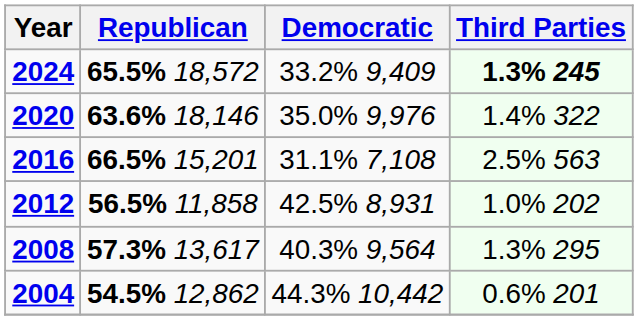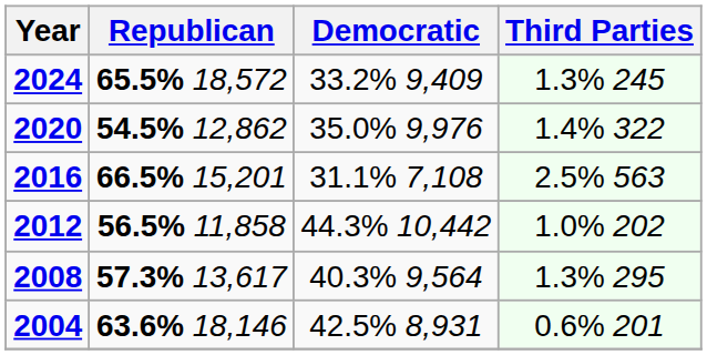2024 | Third Parties: bold -> normal
2020 | Republican: 63.6% 18,146 -> 54.5% 12,862
2012 | Democratic: 42.5% 8,931 -> 44.3% 10,442
2004 | Republican: 54.5% 12,862 -> 63.6% 18,146
2004 | Democratic: 44.3% 10,442 -> 42.5% 8,931
